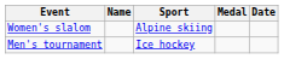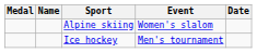columns swapped: Medal <-> Event
